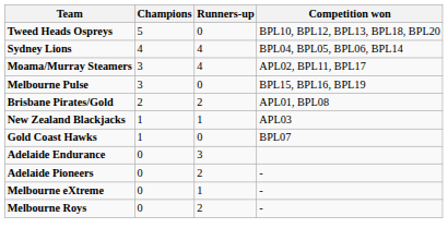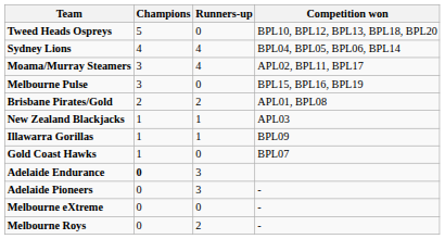+ row: Illawarra Gorillas | 1 | 1 | BPL09
Adelaide Endurance | Champions: normal -> bold
Adelaide Pioneers | Runners-up: 2 -> 3
Melbourne eXtreme | Runners-up: 1 -> 0
